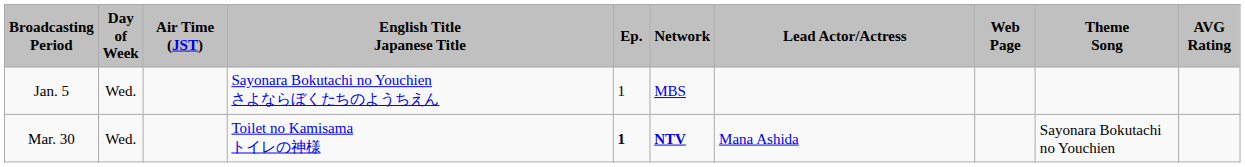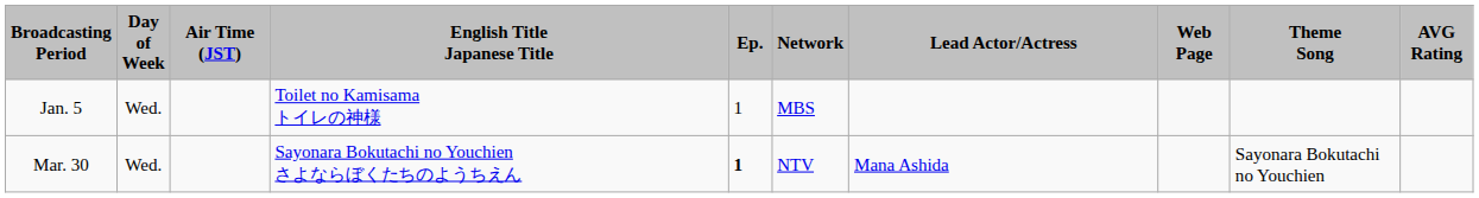Jan. 5 | English Title Japanese Title: Sayonara Bokutachi no Youchien さよならぼくたちのようちえん -> Toilet no Kamisama トイレの神様
Mar. 30 | English Title Japanese Title: Toilet no Kamisama トイレの神様 -> Sayonara Bokutachi no Youchien さよならぼくたちのようちえん
Mar. 30 | Network: bold -> normal
